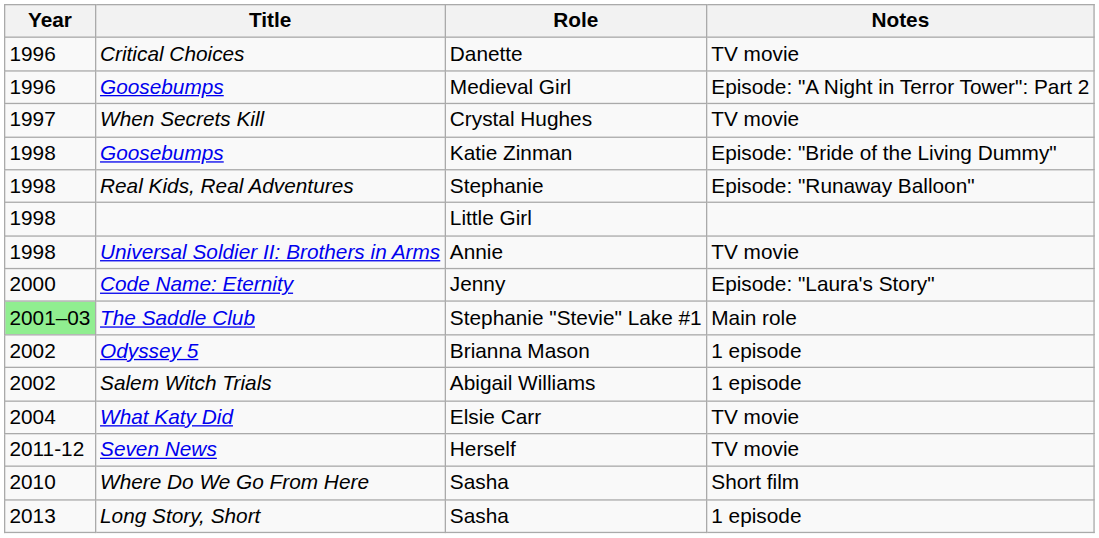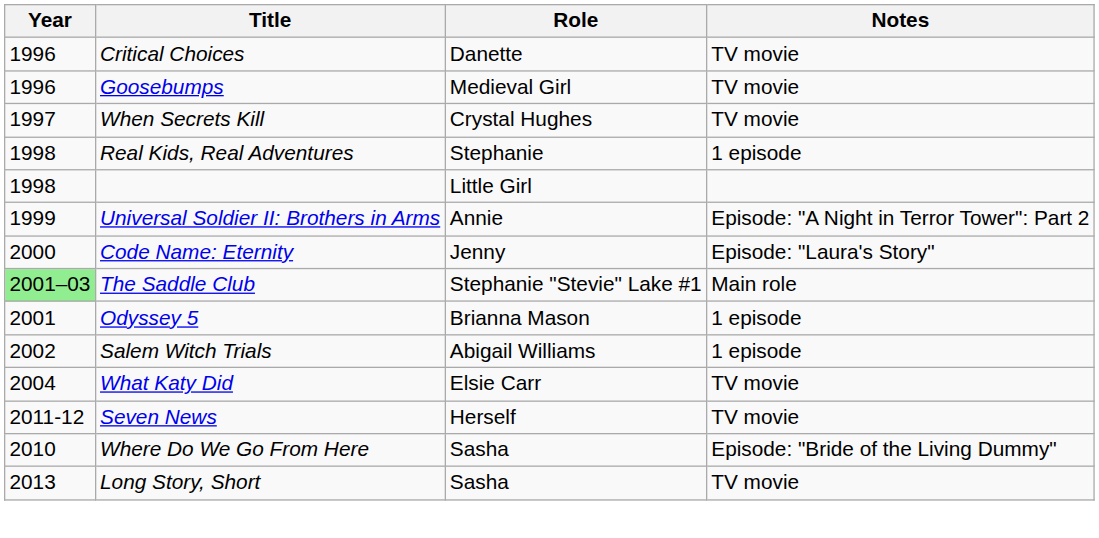Goosebumps / Medieval Girl | Notes: Episode: "A Night in Terror Tower": Part 2 -> TV movie
- row: 1998 | Goosebumps | Katie Zinman | Episode: "Bride of the Living Dummy"
Real Kids, Real Adventures | Notes: Episode: "Runaway Balloon" -> 1 episode
Universal Soldier II: Brothers in Arms | Year: 1998 -> 1999
Universal Soldier II: Brothers in Arms | Notes: TV movie -> Episode: "A Night in Terror Tower": Part 2
Odyssey 5 | Year: 2002 -> 2001
Where Do We Go From Here | Notes: Short film -> Episode: "Bride of the Living Dummy"
Long Story, Short | Notes: 1 episode -> TV movie
